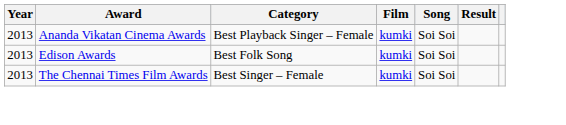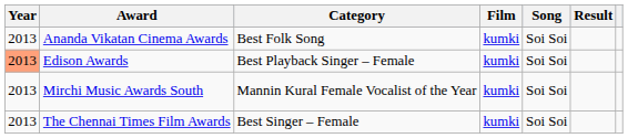Ananda Vikatan Cinema Awards | Category: Best Playback Singer – Female -> Best Folk Song
Edison Awards | Year: no background -> lightsalmon background
Edison Awards | Category: Best Folk Song -> Best Playback Singer – Female
+ row: 2013 | Mirchi Music Awards South | Mannin Kural Female Vocalist of the Year | kumki | Soi Soi
